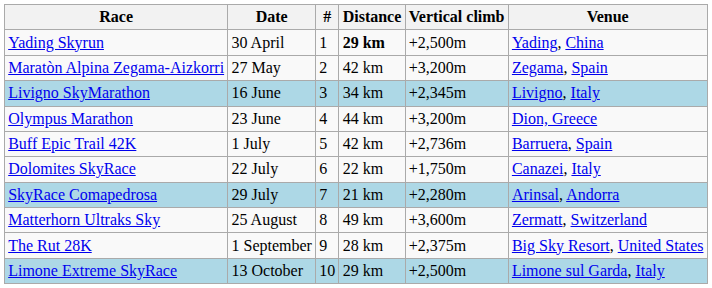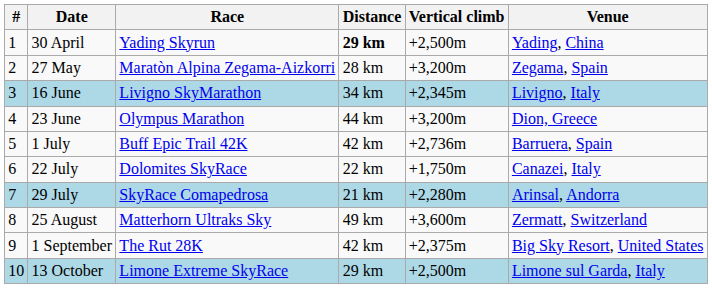columns swapped: # <-> Race
27 May | Distance: 42 km -> 28 km
1 September | Distance: 28 km -> 42 km
